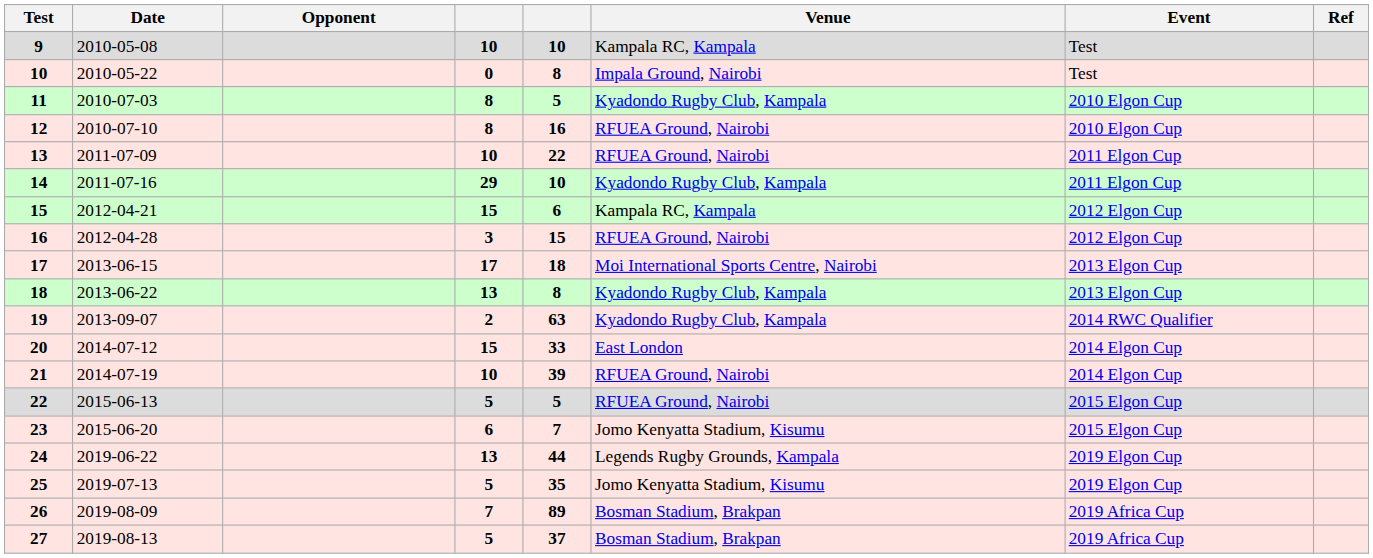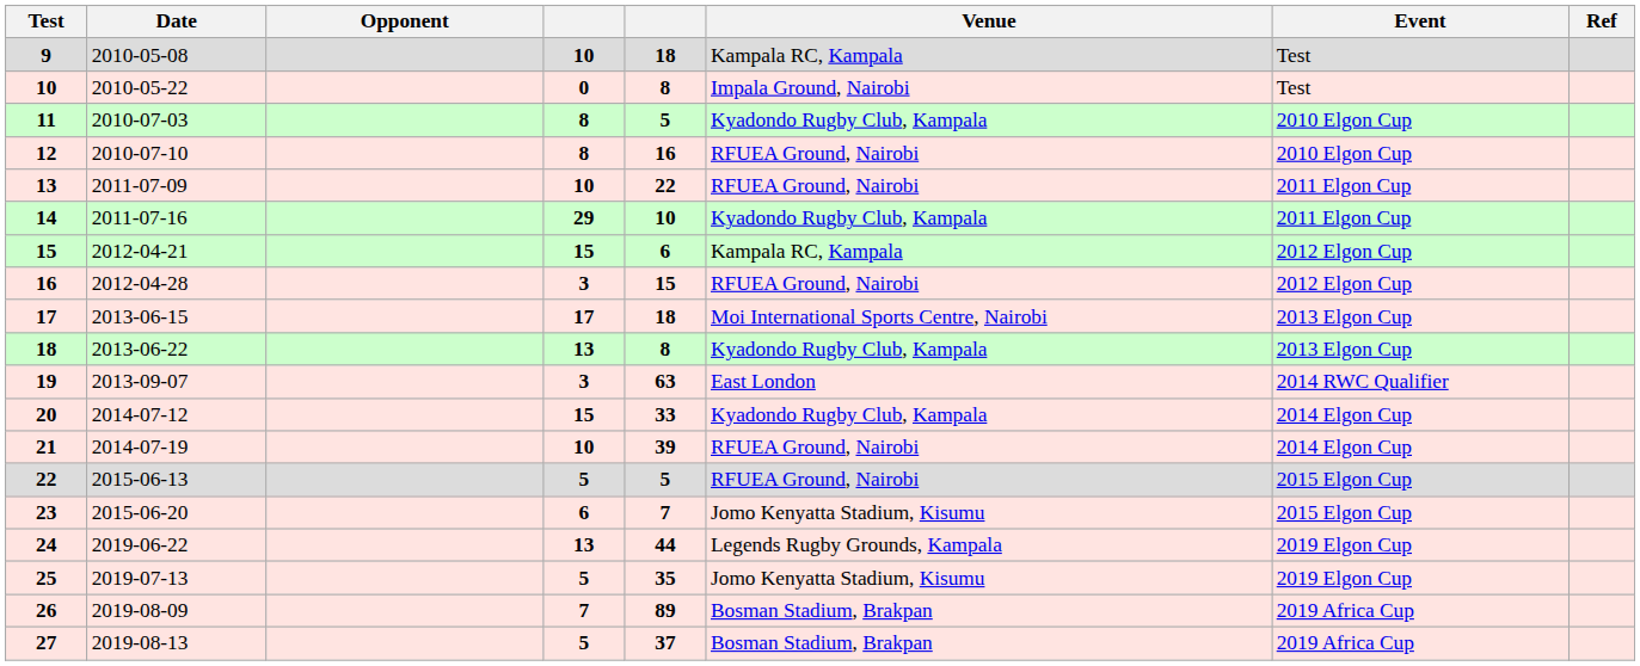9 | column 5: 10 -> 18
19 | column 4: 2 -> 3
19 | Venue: Kyadondo Rugby Club, Kampala -> East London
20 | Venue: East London -> Kyadondo Rugby Club, Kampala
